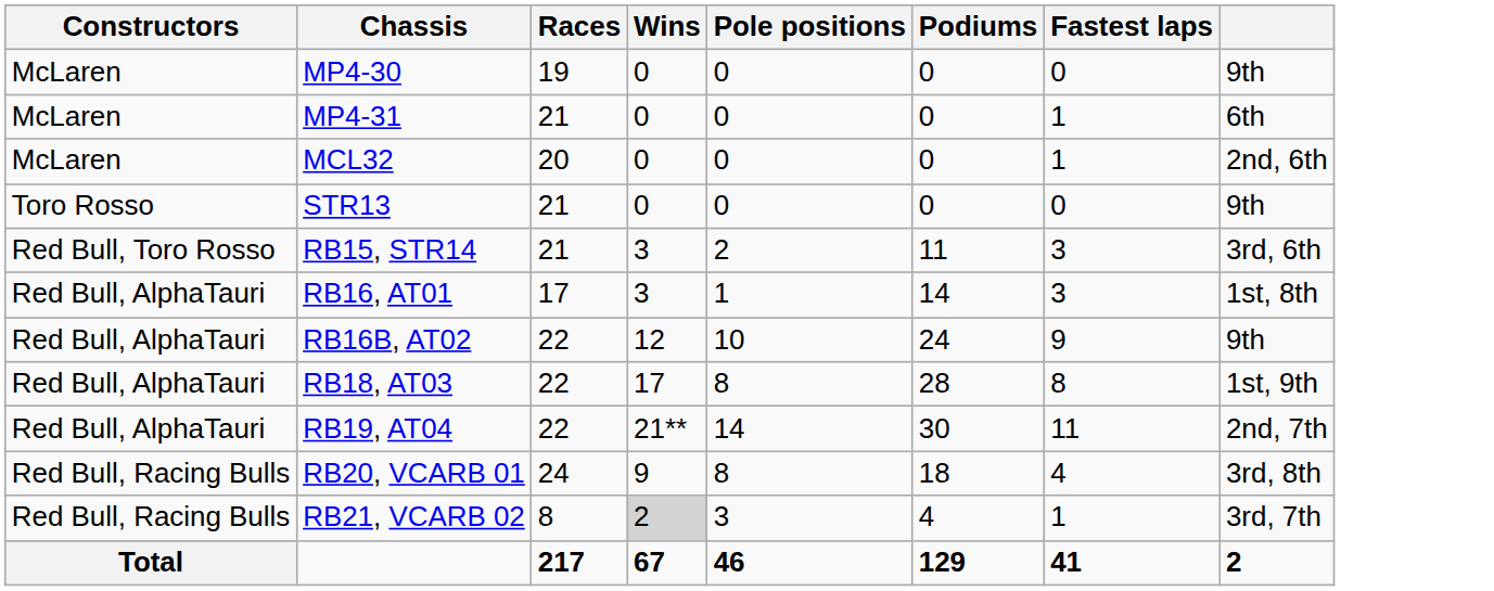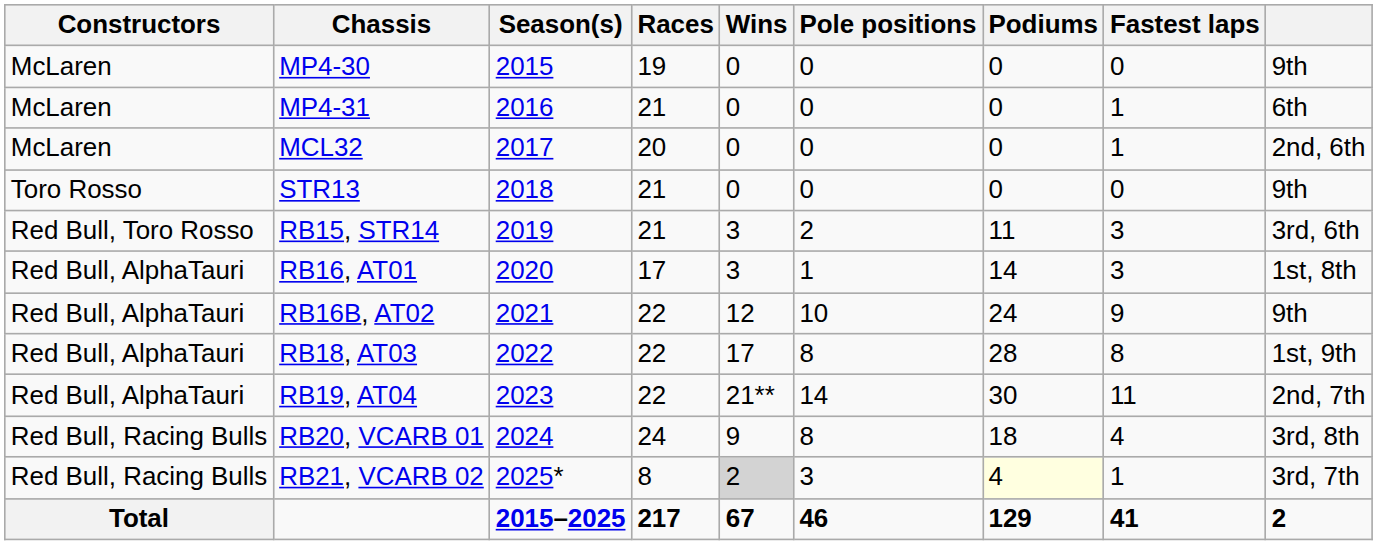+ column: Season(s) | 2015 | 2016 | 2017 | 2018 | 2019 | 2020 | 2021 | 2022 | 2023 | 2024 | 2025* | 2015–2025
RB21, VCARB 02 | Podiums: no background -> lightyellow background
